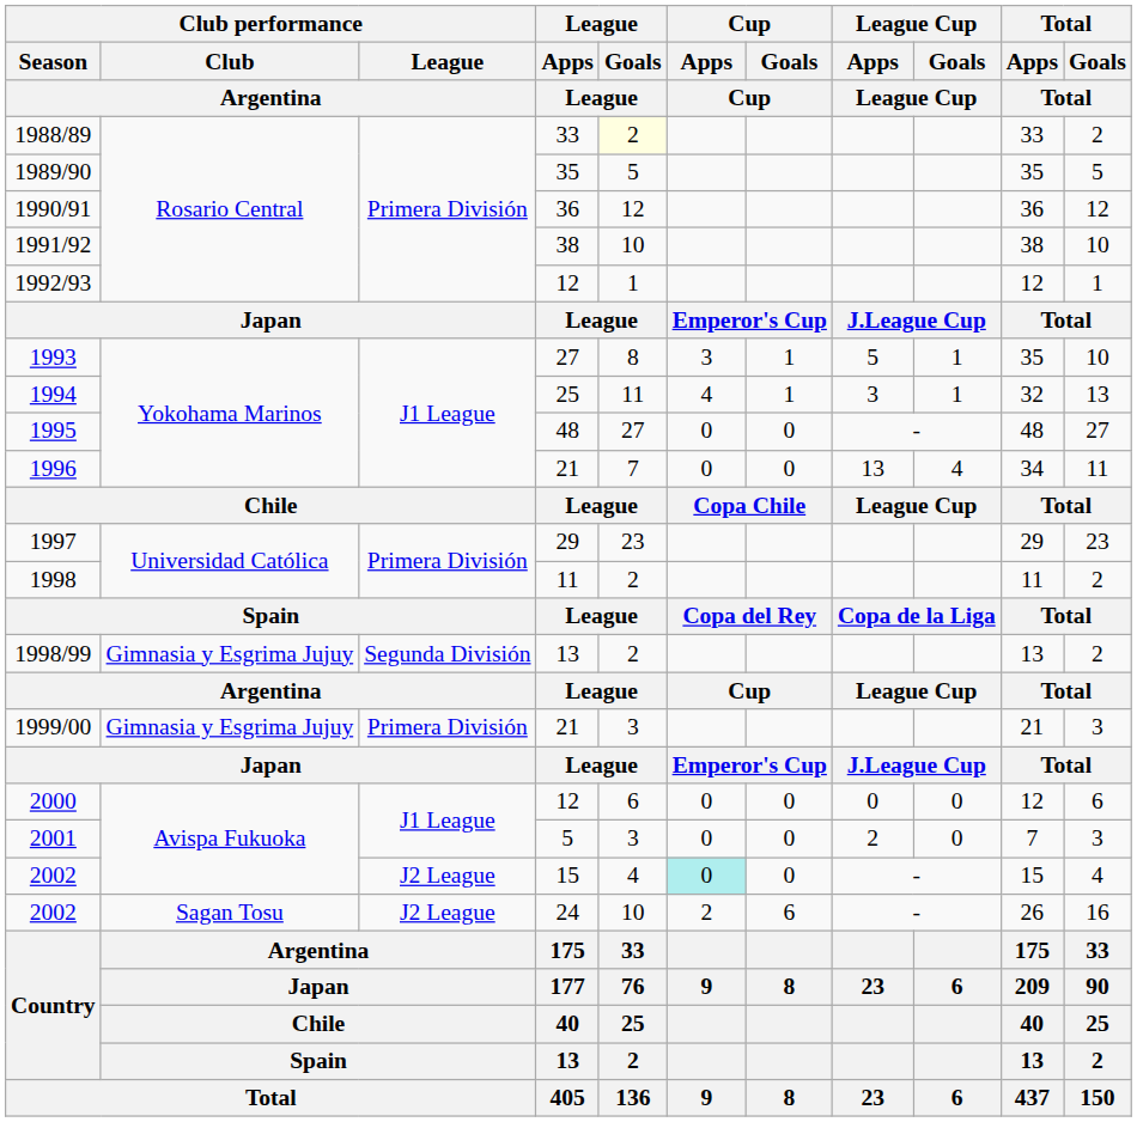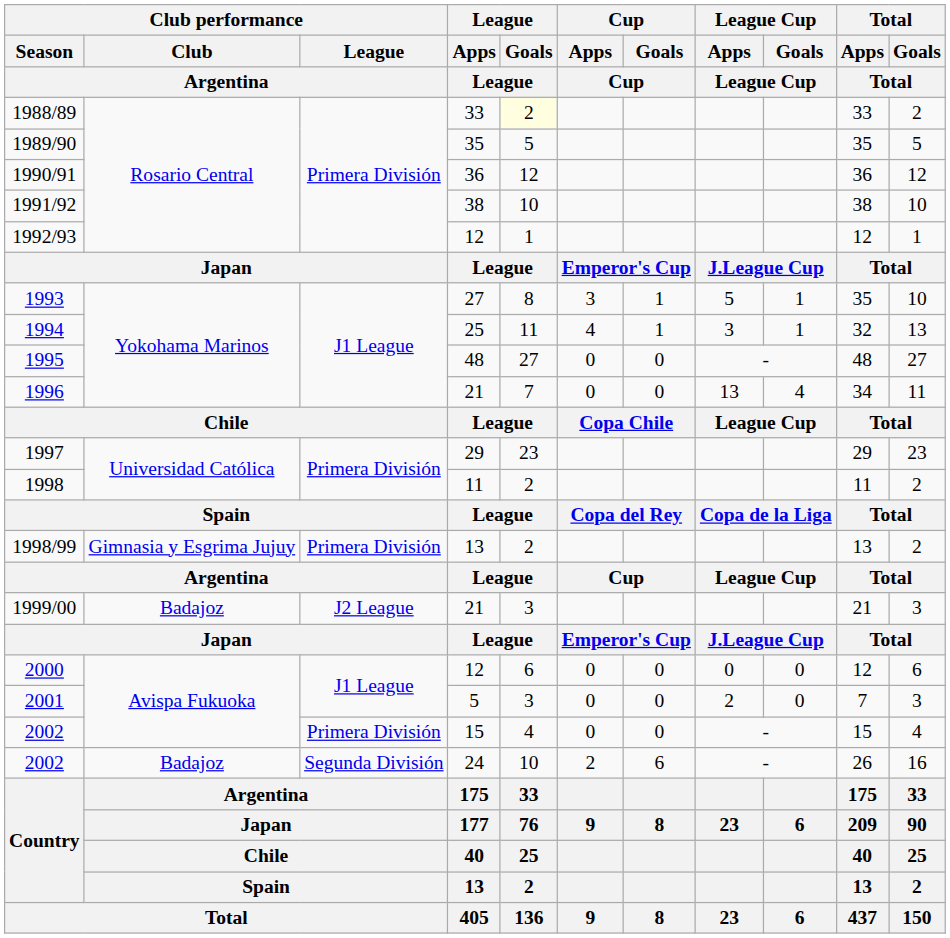1998/99 | Club performance / League / Argentina: Segunda División -> Primera División
1999/00 | Club performance / Club / Argentina: Gimnasia y Esgrima Jujuy -> Badajoz
1999/00 | Club performance / League / Argentina: Primera División -> J2 League
2002 / 15 | Club performance / League / Argentina: J2 League -> Primera División
2002 / 15 | Cup / Apps / Cup: paleturquoise background -> no background
2002 / 24 | Club performance / Club / Argentina: Sagan Tosu -> Badajoz
2002 / 24 | Club performance / League / Argentina: J2 League -> Segunda División
